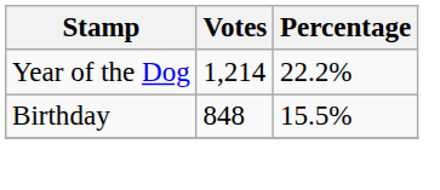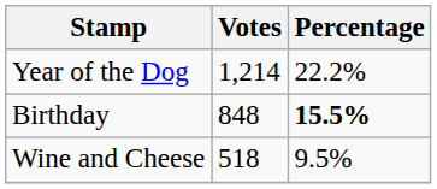Birthday | Percentage: normal -> bold
+ row: Wine and Cheese | 518 | 9.5%
